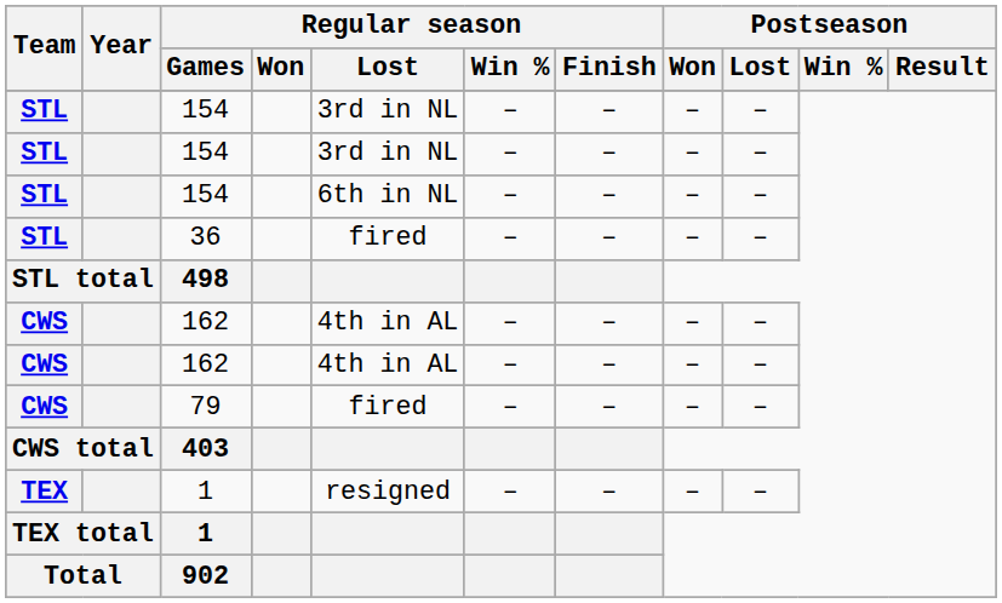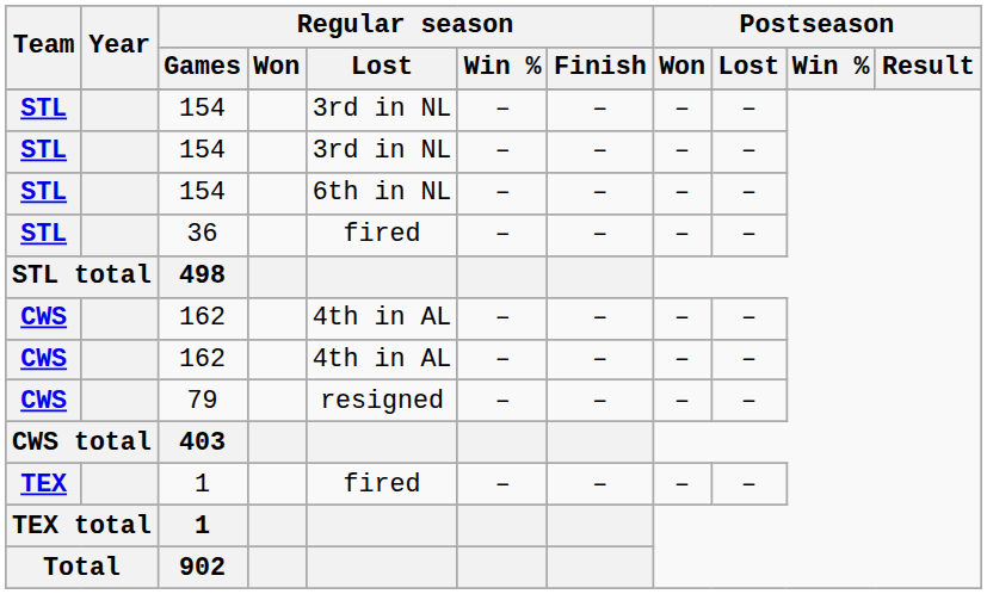79 | Regular season / Lost: fired -> resigned
TEX / 1 | Regular season / Lost: resigned -> fired
